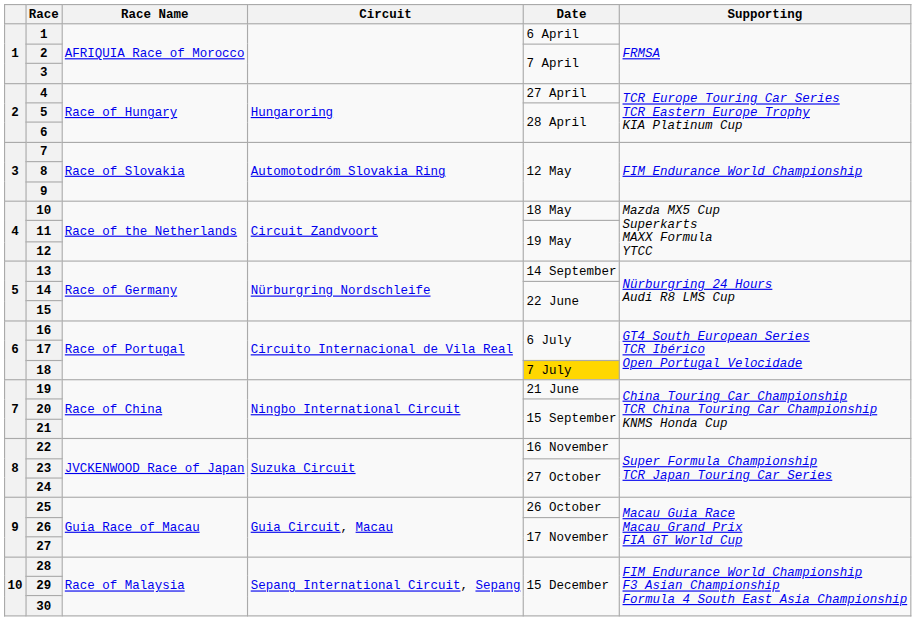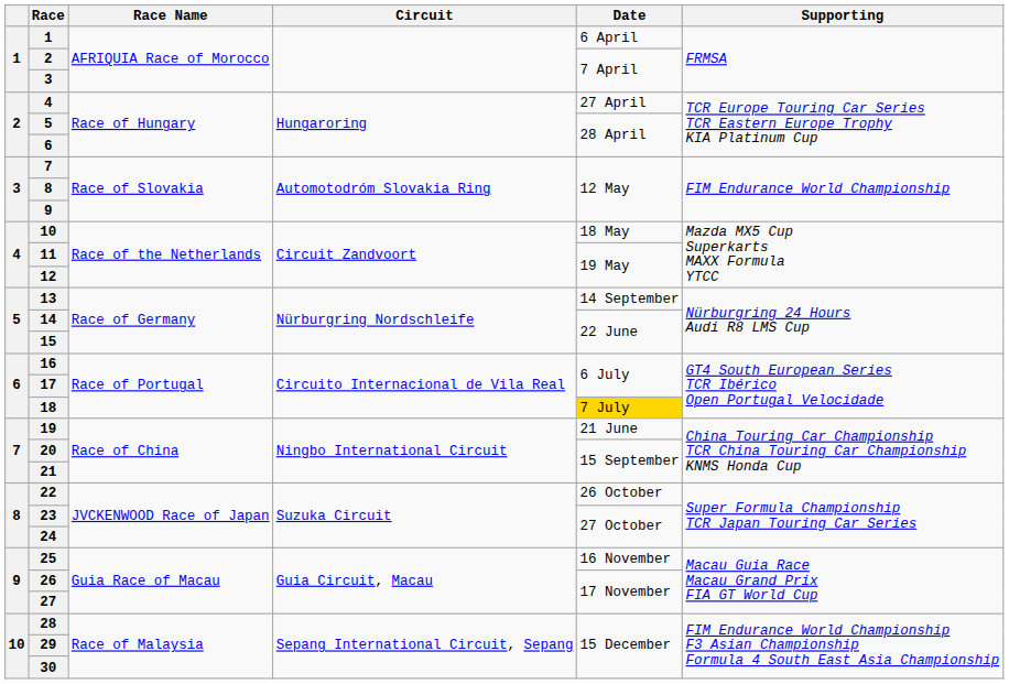22 | Date: 16 November -> 26 October
25 | Date: 26 October -> 16 November
